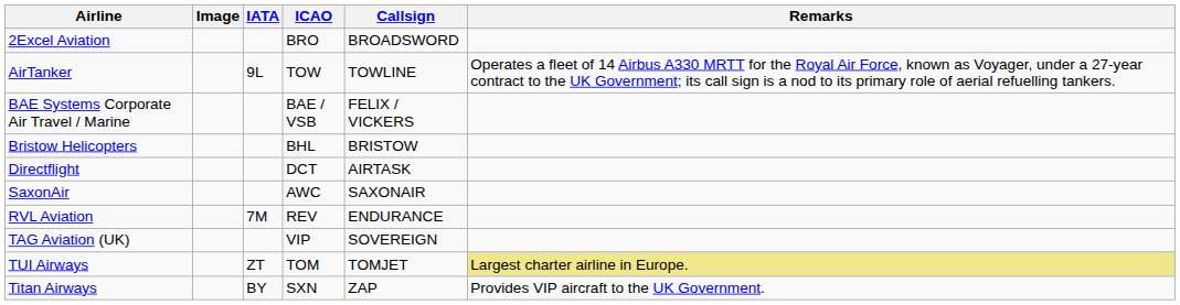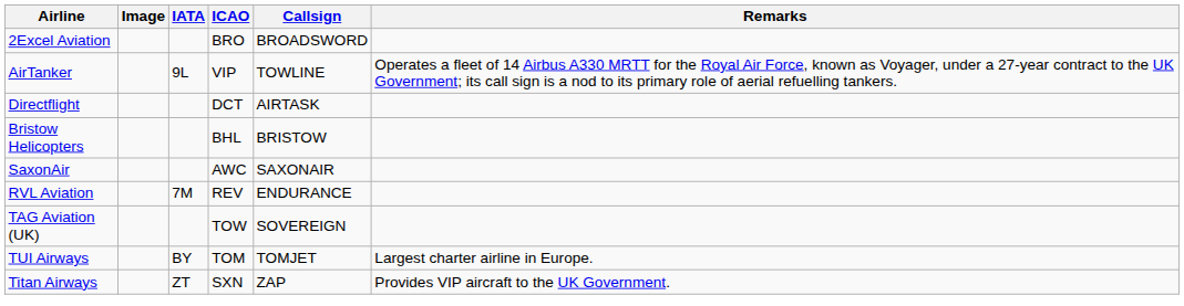AirTanker | ICAO: TOW -> VIP
- row: BAE Systems Corporate Air Travel / Marine | BAE / VSB | FELIX / VICKERS
rows swapped: Bristow Helicopters <-> Directflight
TAG Aviation (UK) | ICAO: VIP -> TOW
TUI Airways | IATA: ZT -> BY
TUI Airways | Remarks: khaki background -> no background
Titan Airways | IATA: BY -> ZT
